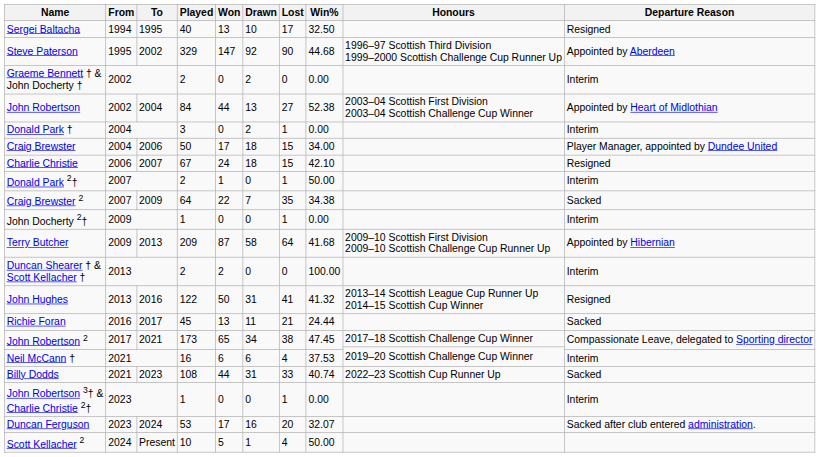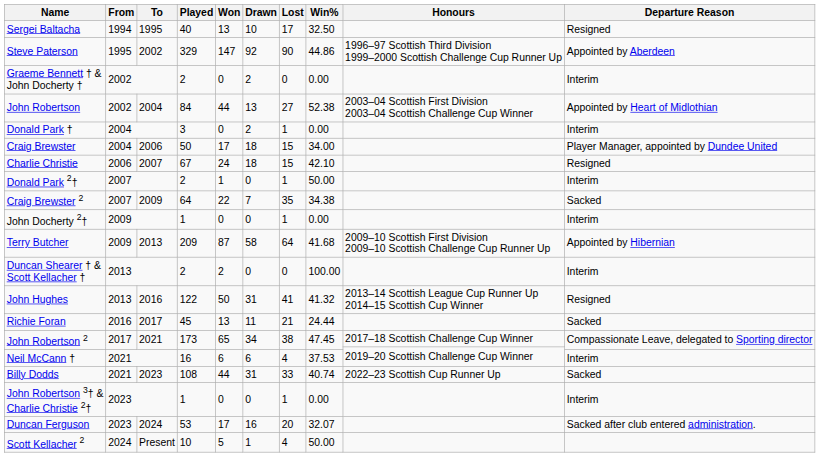Steve Paterson | Win%: 44.68 -> 44.86
